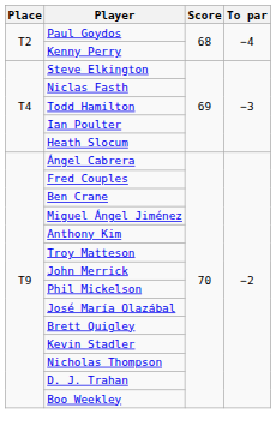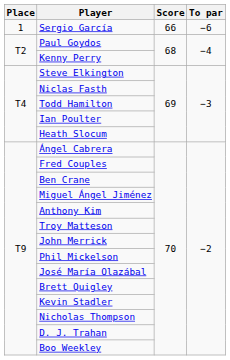+ row: 1 | Sergio García | 66 | −6
